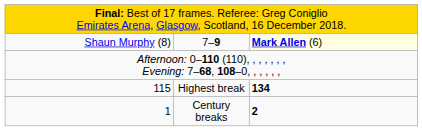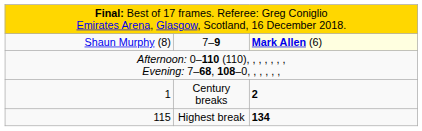rows swapped: 115 <-> 1
